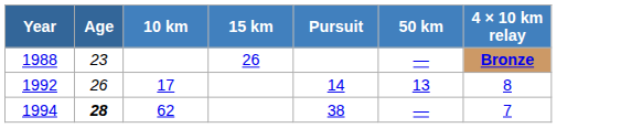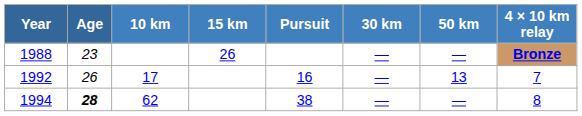+ column: 30 km | — | — | —
1992 | Pursuit: 14 -> 16
1992 | 4 × 10 km relay: 8 -> 7
1994 | 4 × 10 km relay: 7 -> 8
